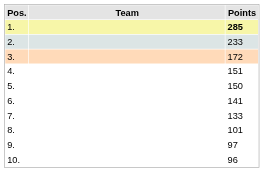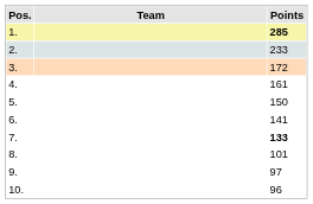4. | Points: 151 -> 161
7. | Points: normal -> bold
